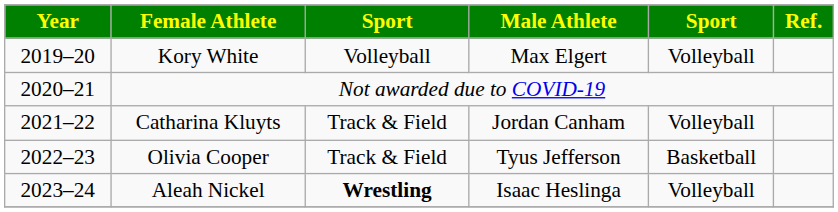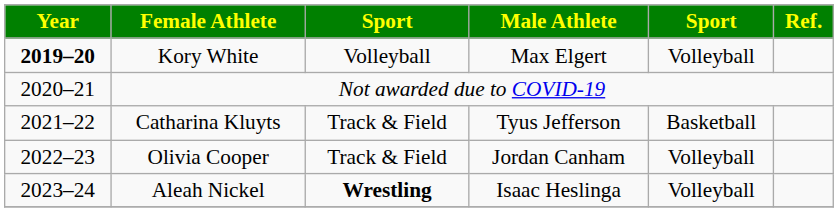Kory White | Year: normal -> bold
Catharina Kluyts | Male Athlete: Jordan Canham -> Tyus Jefferson
Catharina Kluyts | column 5: Volleyball -> Basketball
Olivia Cooper | Male Athlete: Tyus Jefferson -> Jordan Canham
Olivia Cooper | column 5: Basketball -> Volleyball
